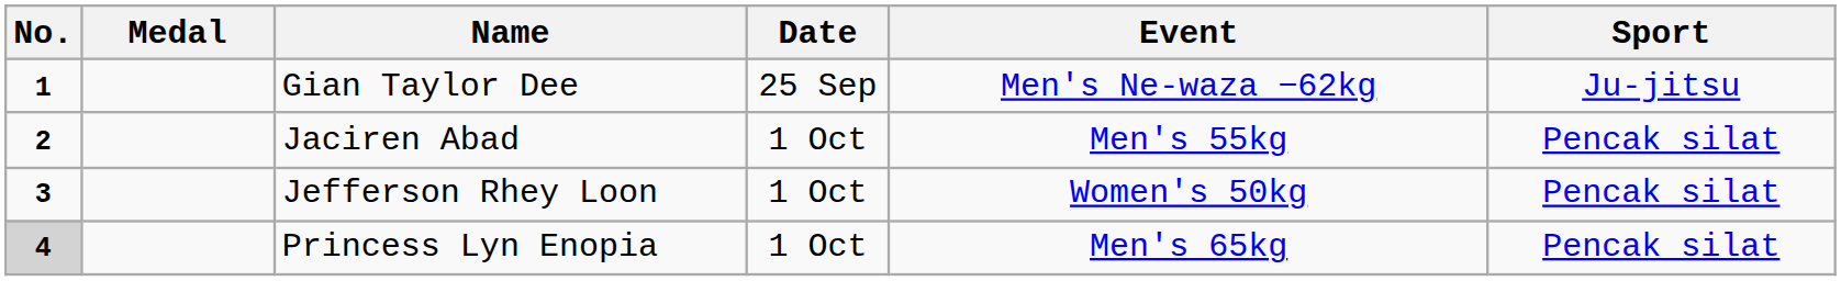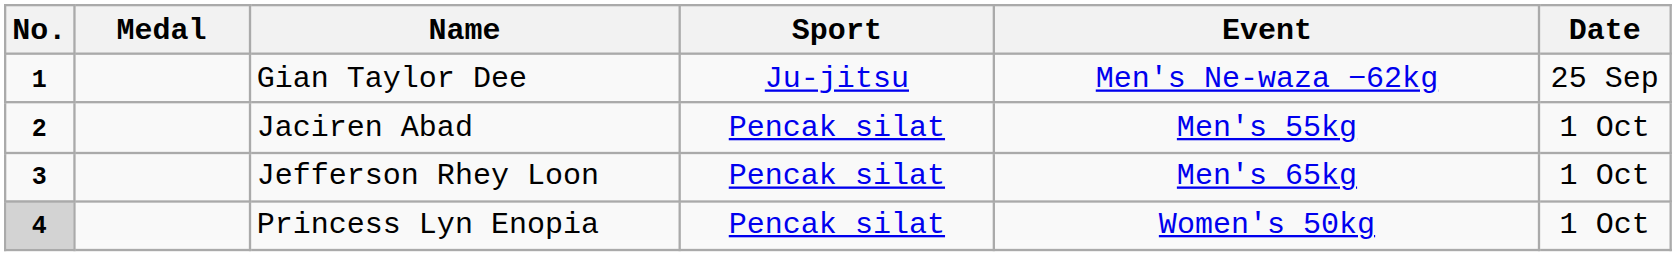columns swapped: Sport <-> Date
Jefferson Rhey Loon | Event: Women's 50kg -> Men's 65kg
Princess Lyn Enopia | Event: Men's 65kg -> Women's 50kg
